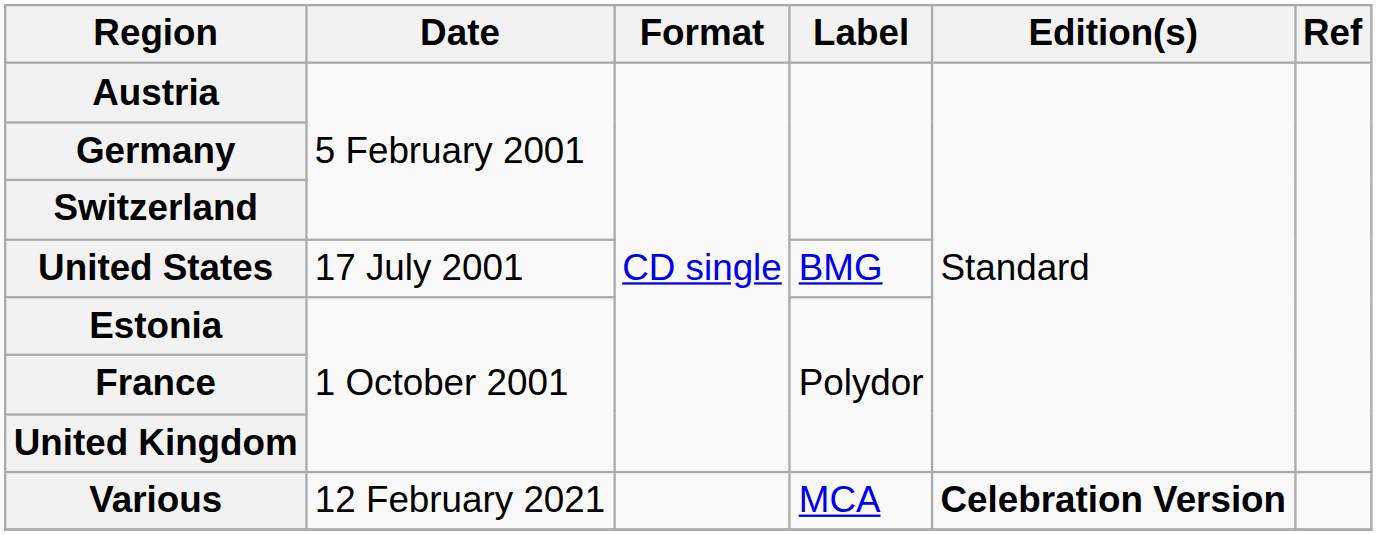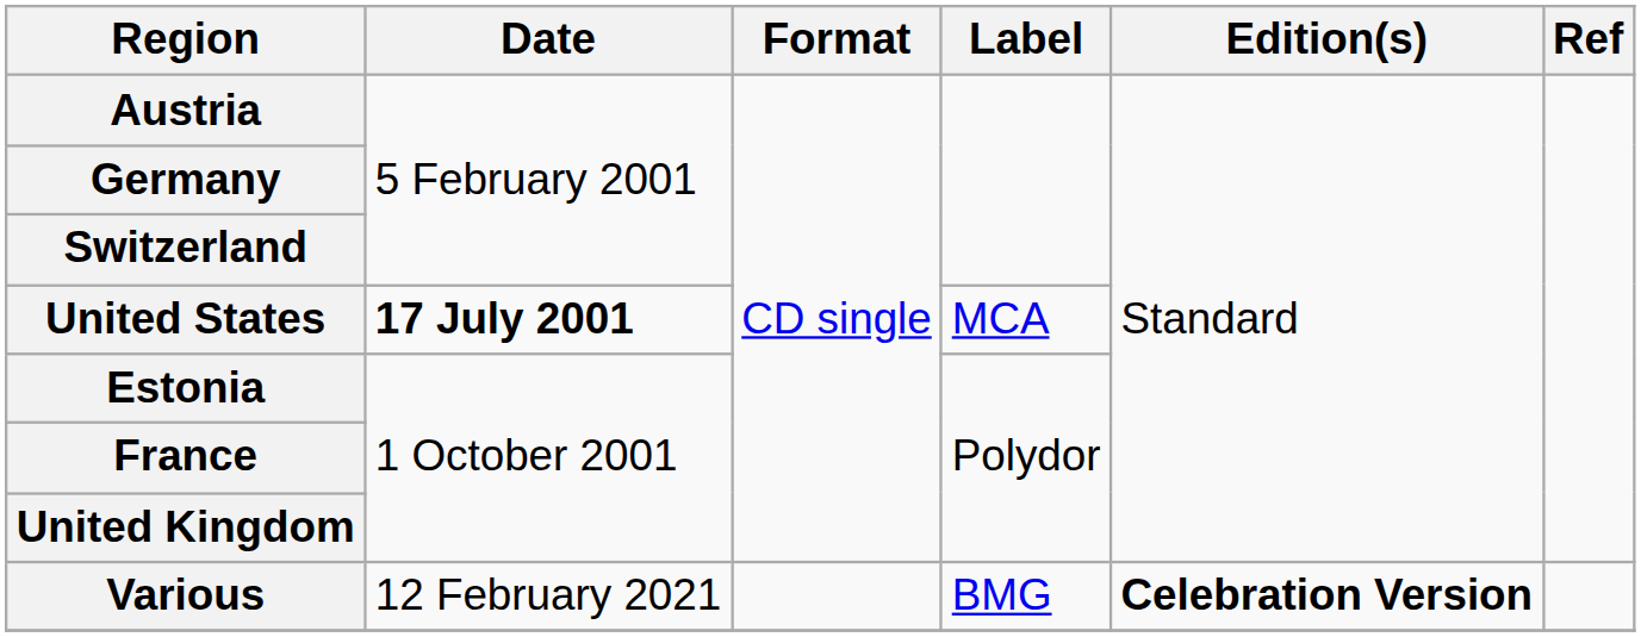United States | Date: normal -> bold
United States | Label: BMG -> MCA
Various | Label: MCA -> BMG
